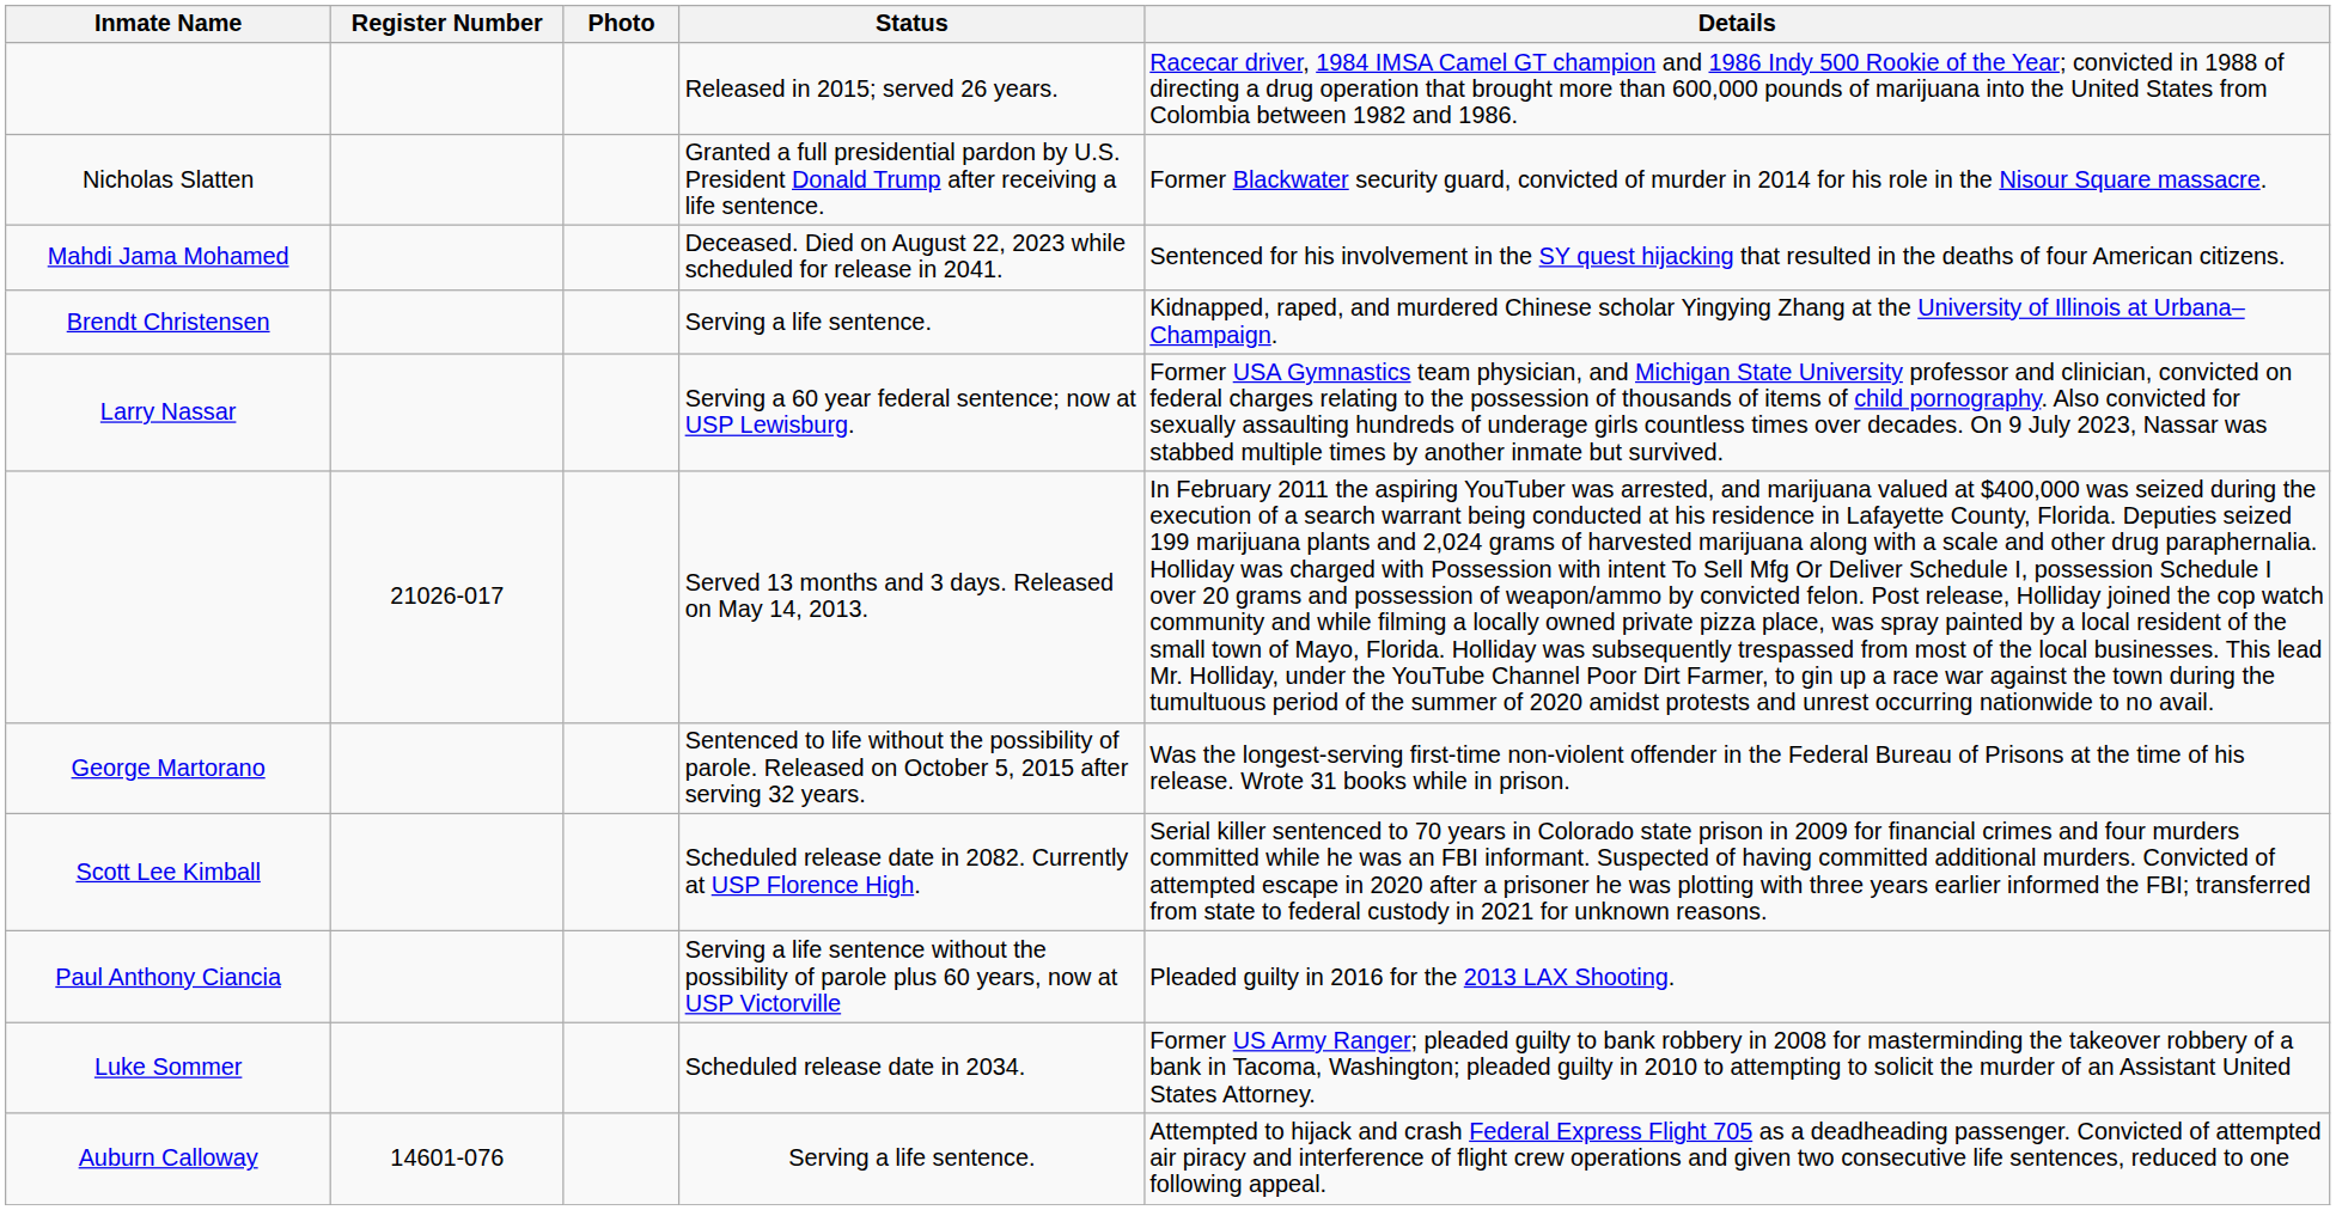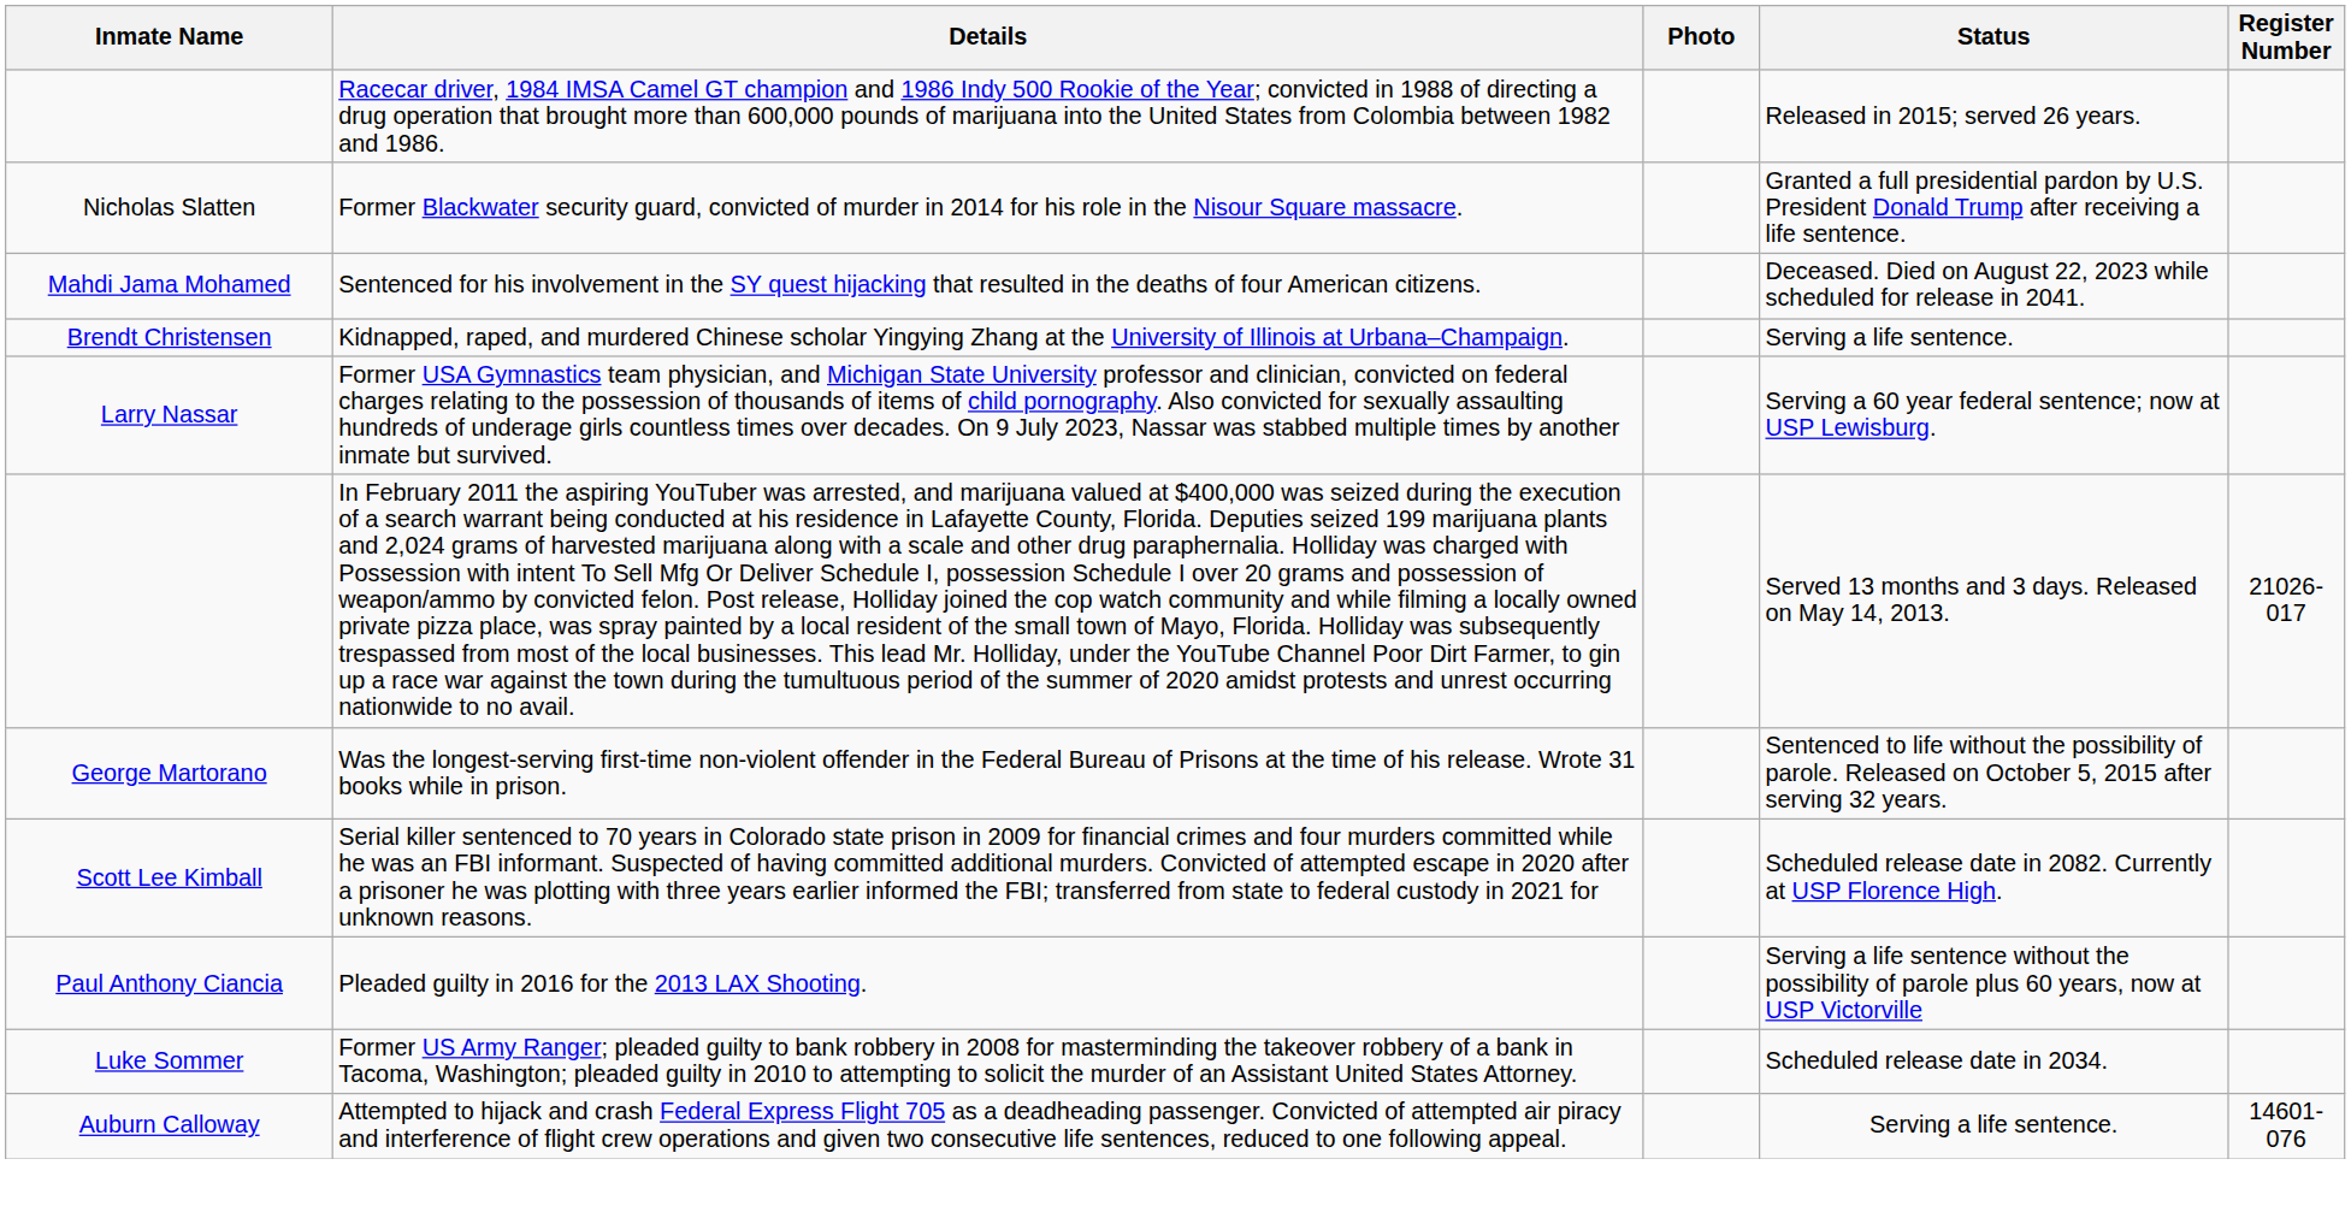columns swapped: Register Number <-> Details
